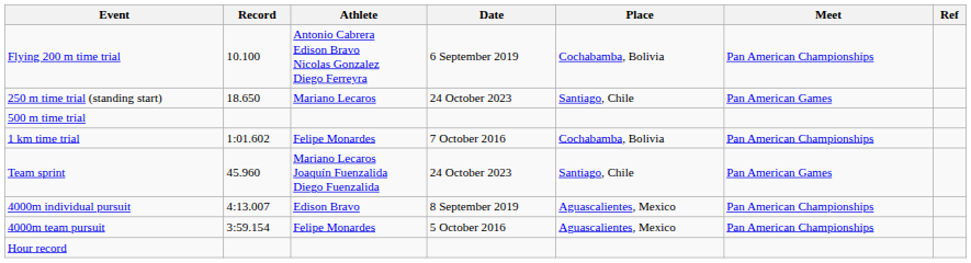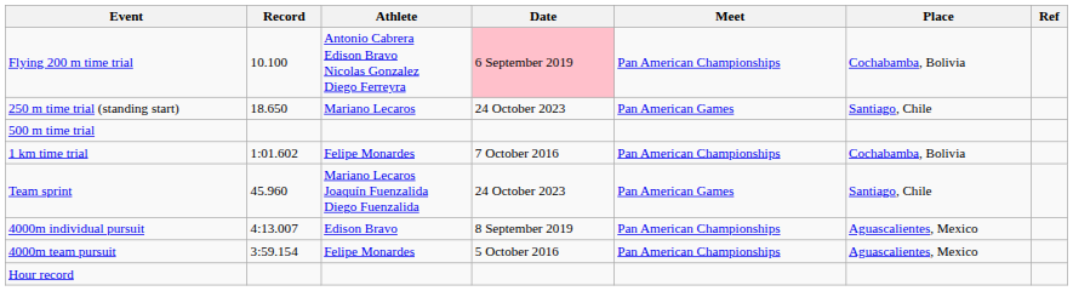columns swapped: Meet <-> Place
Flying 200 m time trial | Date: no background -> pink background
